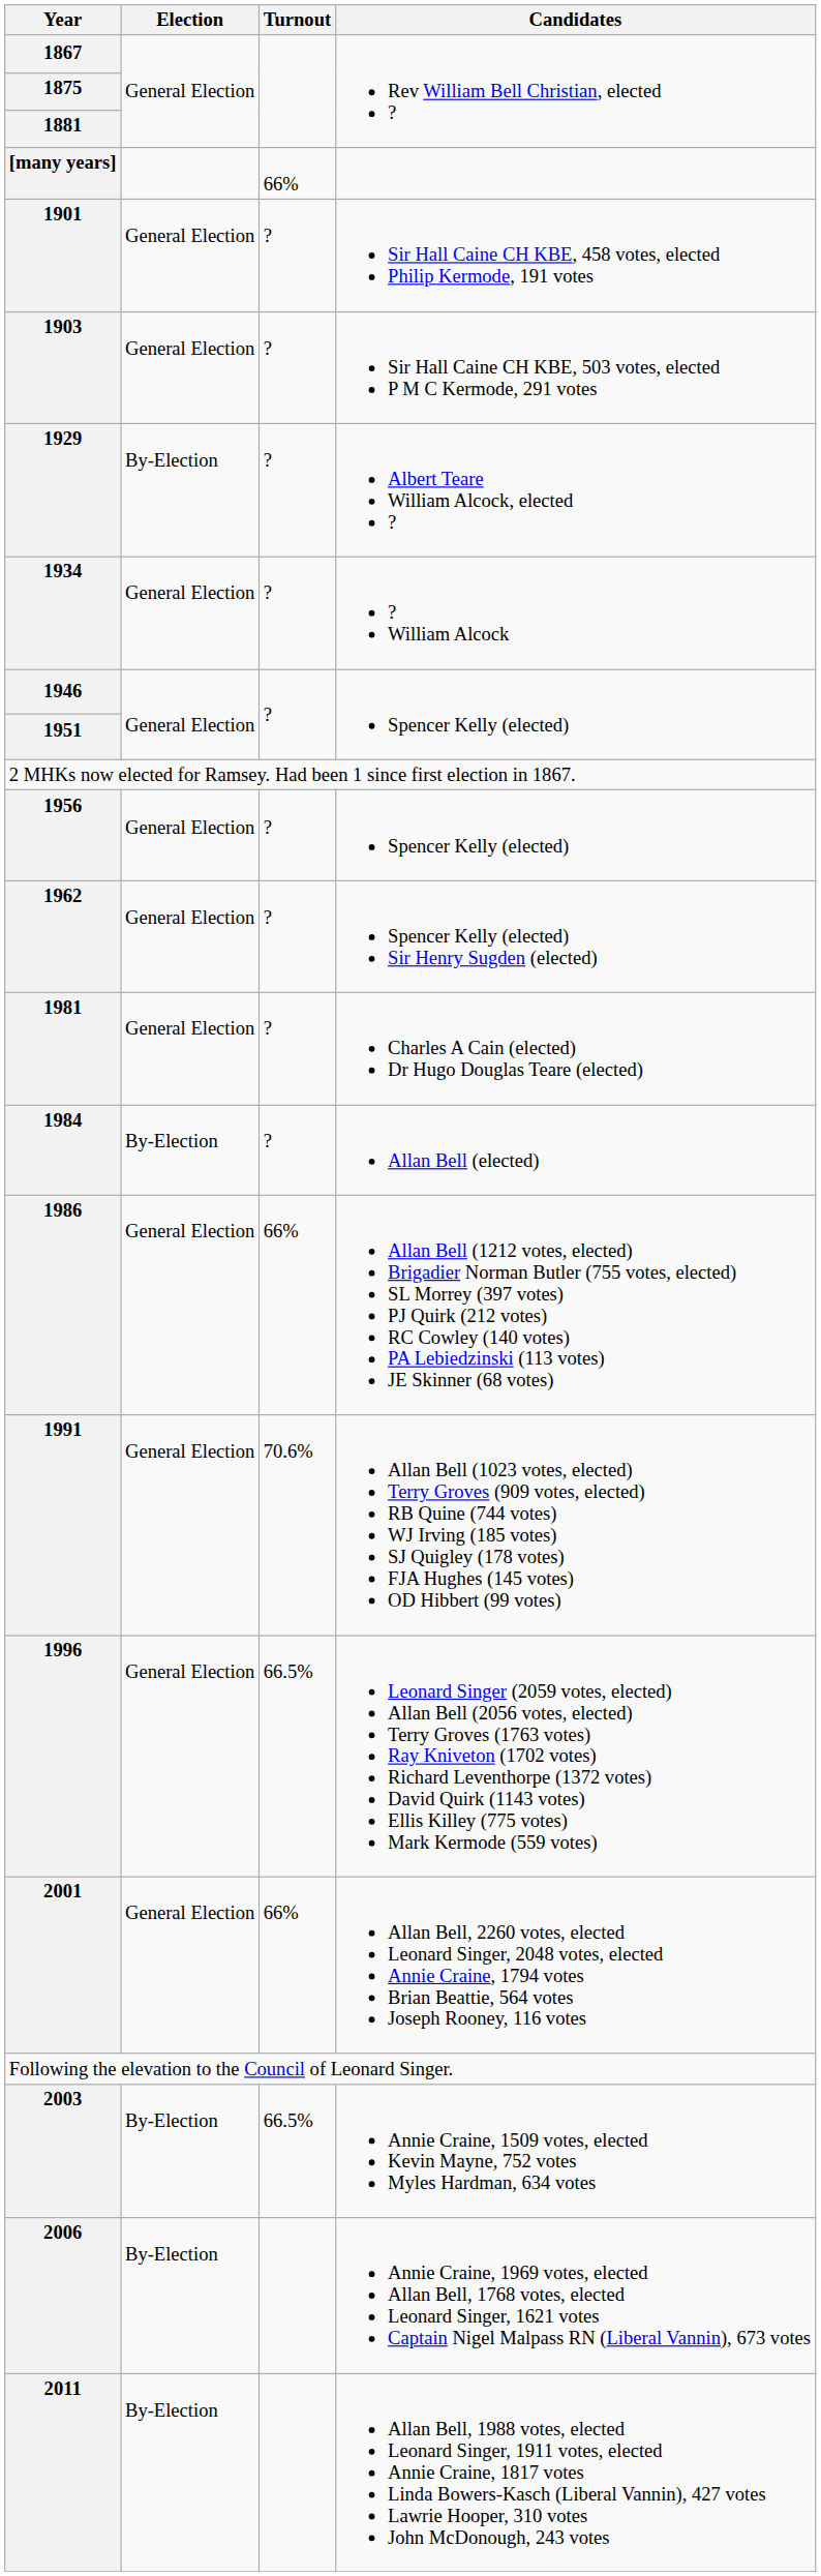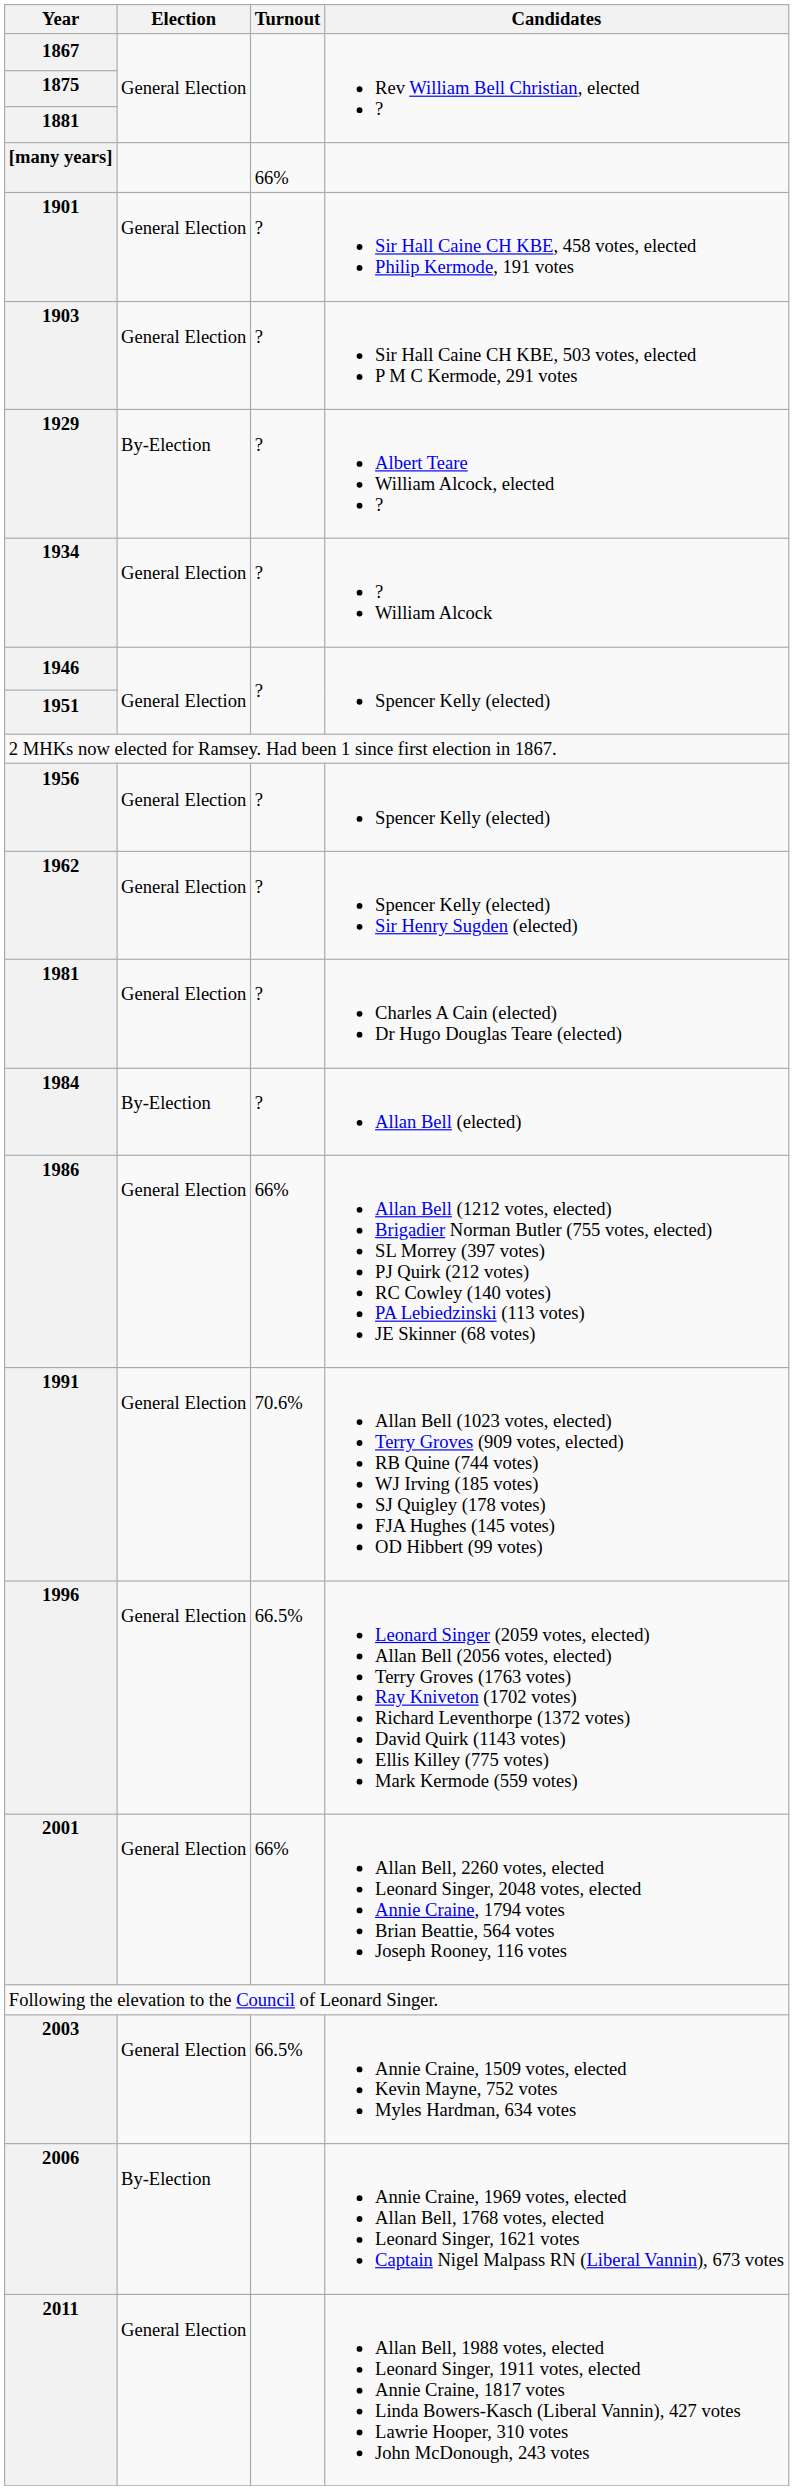2003 | Election: By-Election -> General Election
2011 | Election: By-Election -> General Election
